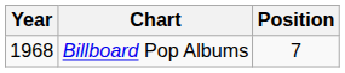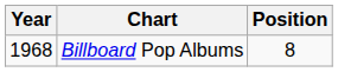Billboard Pop Albums | Position: 7 -> 8
